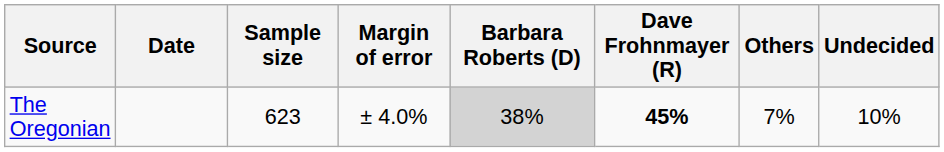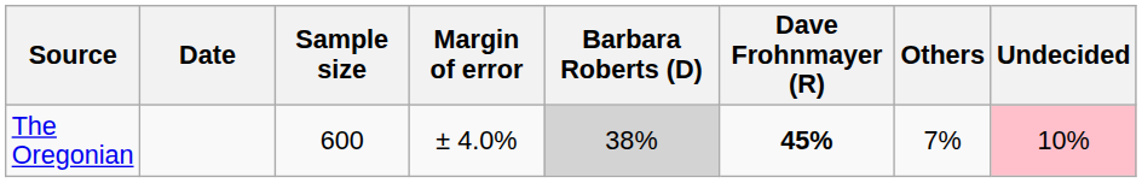The Oregonian | Sample size: 623 -> 600
The Oregonian | Undecided: no background -> pink background
